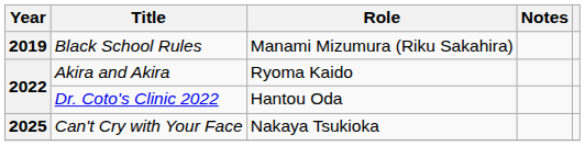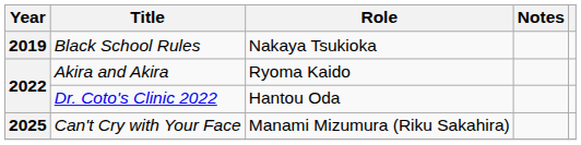Black School Rules | Role: Manami Mizumura (Riku Sakahira) -> Nakaya Tsukioka
Can't Cry with Your Face | Role: Nakaya Tsukioka -> Manami Mizumura (Riku Sakahira)
